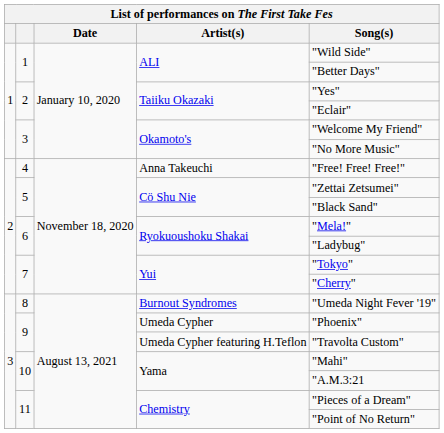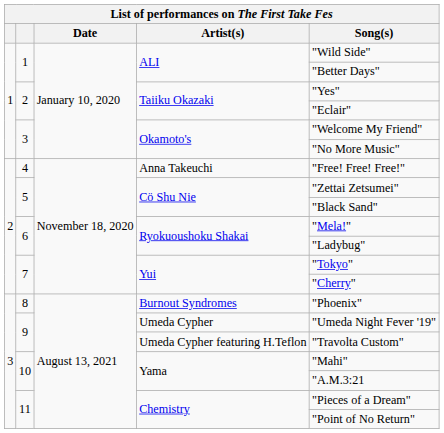Burnout Syndromes | Song(s): "Umeda Night Fever '19" -> "Phoenix"
Umeda Cypher | Song(s): "Phoenix" -> "Umeda Night Fever '19"
